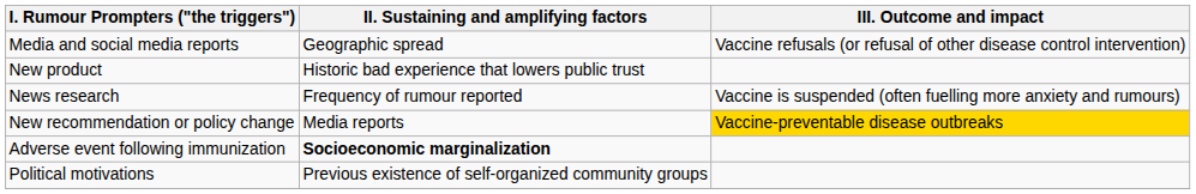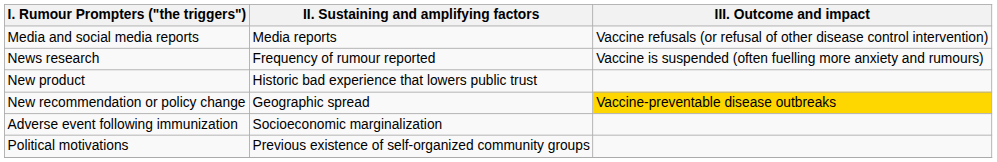Media and social media reports | II. Sustaining and amplifying factors: Geographic spread -> Media reports
rows swapped: News research <-> New product
New recommendation or policy change | II. Sustaining and amplifying factors: Media reports -> Geographic spread
Adverse event following immunization | II. Sustaining and amplifying factors: bold -> normal
